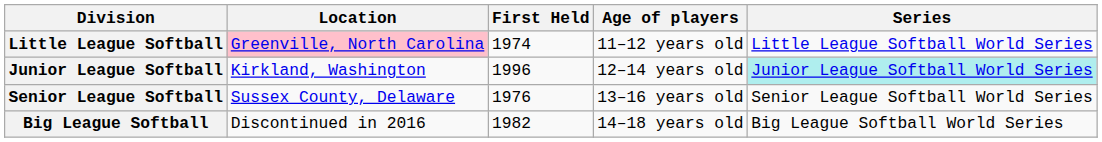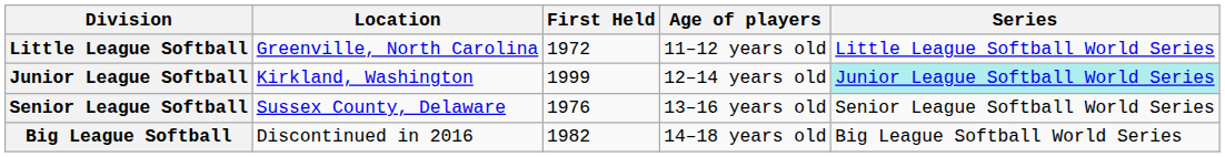Little League Softball | Location: pink background -> no background
Little League Softball | First Held: 1974 -> 1972
Junior League Softball | First Held: 1996 -> 1999
